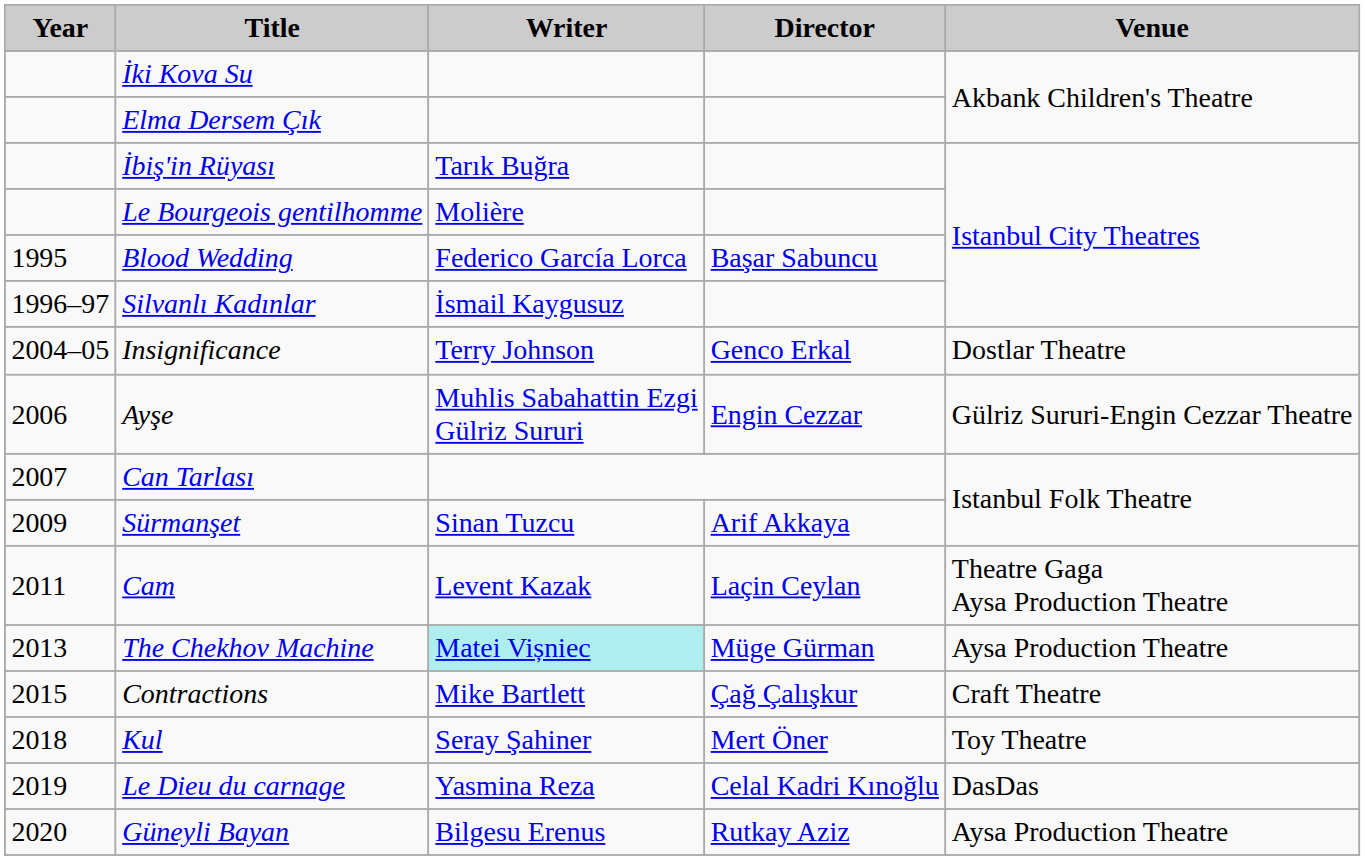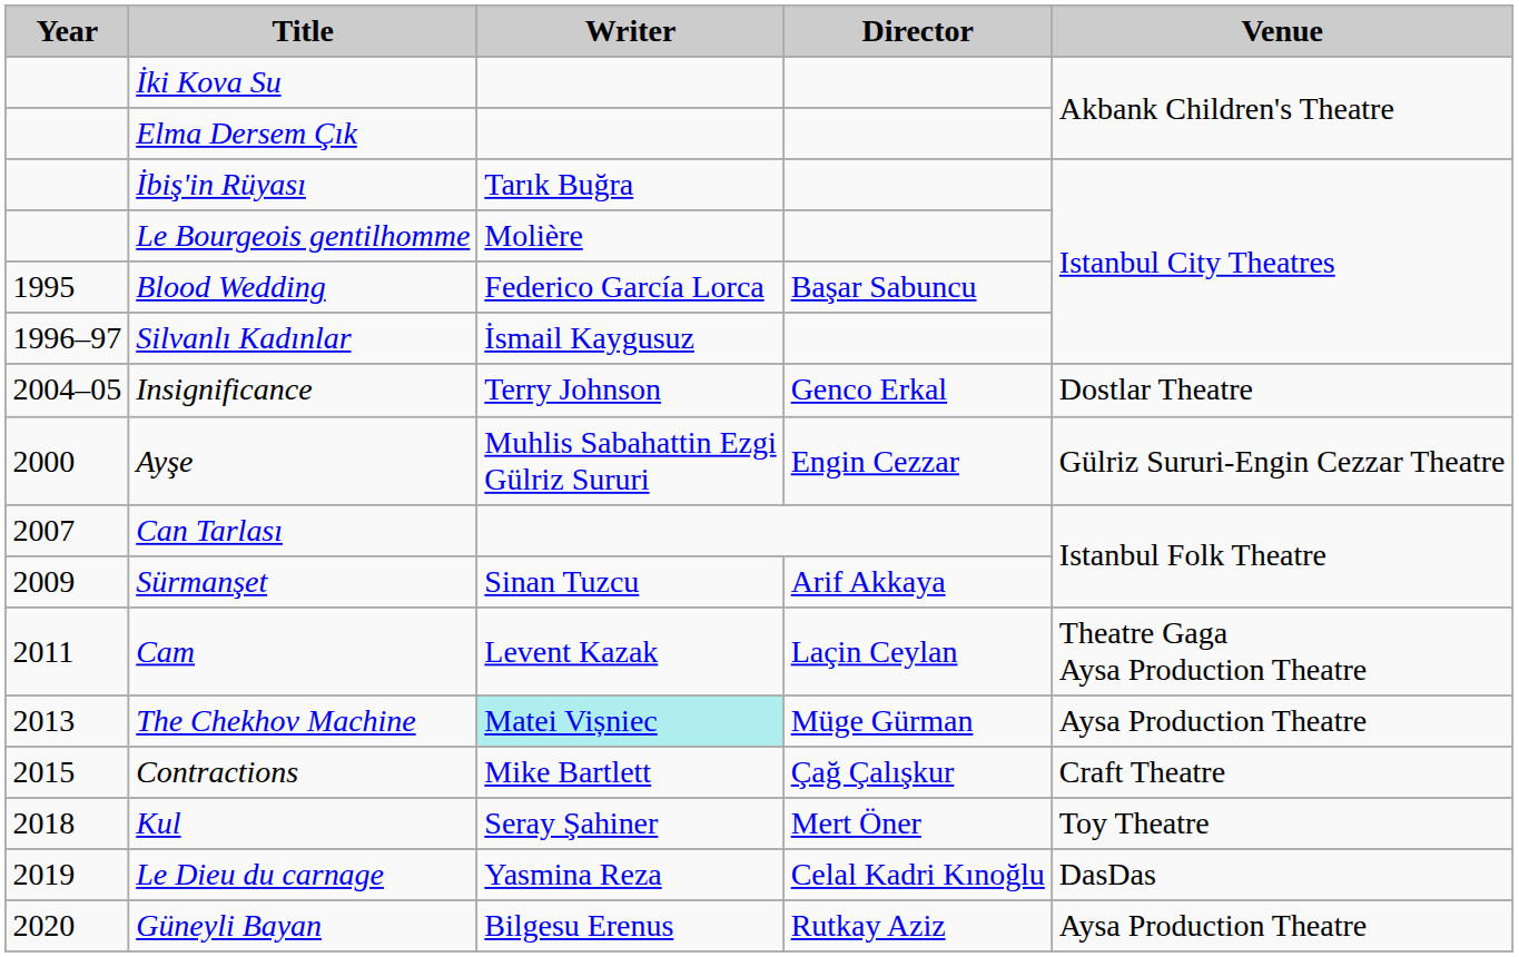Ayşe | Year: 2006 -> 2000
